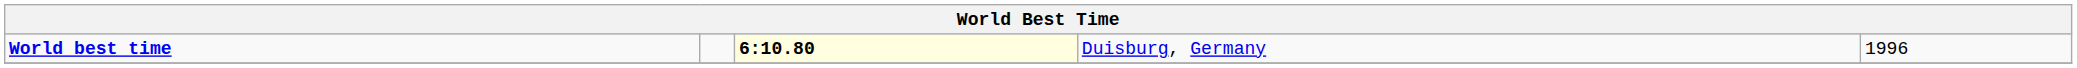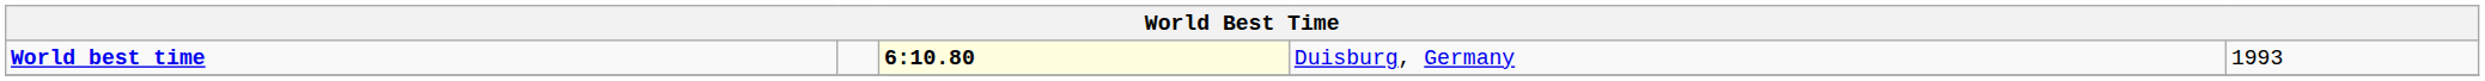World best time | column 5: 1996 -> 1993
